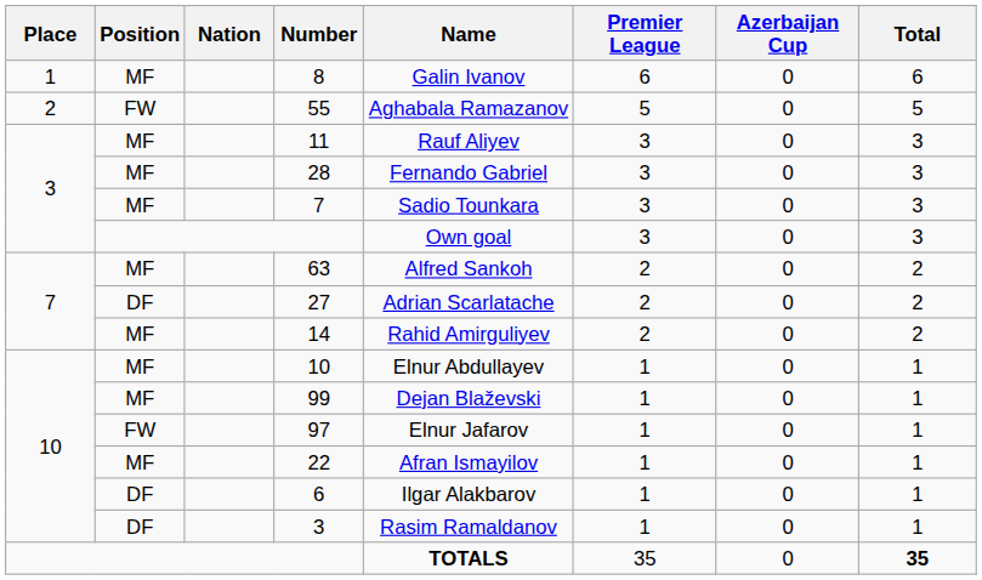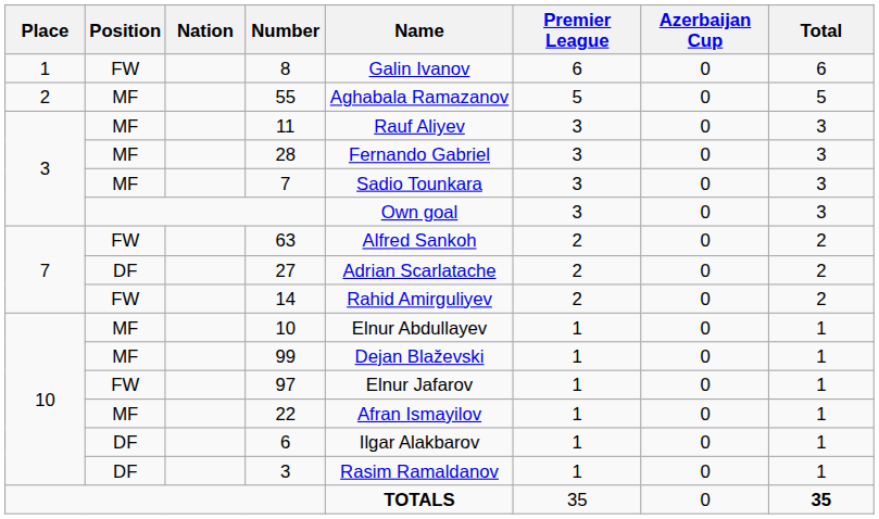8 | Position: MF -> FW
55 | Position: FW -> MF
63 | Position: MF -> FW
14 | Position: MF -> FW
